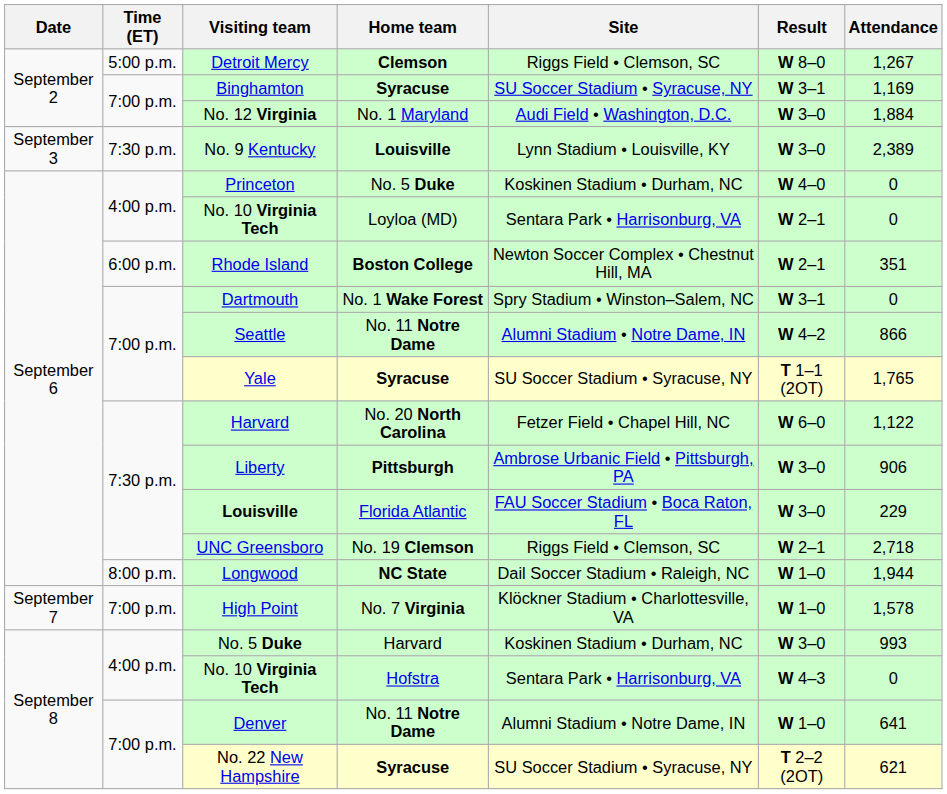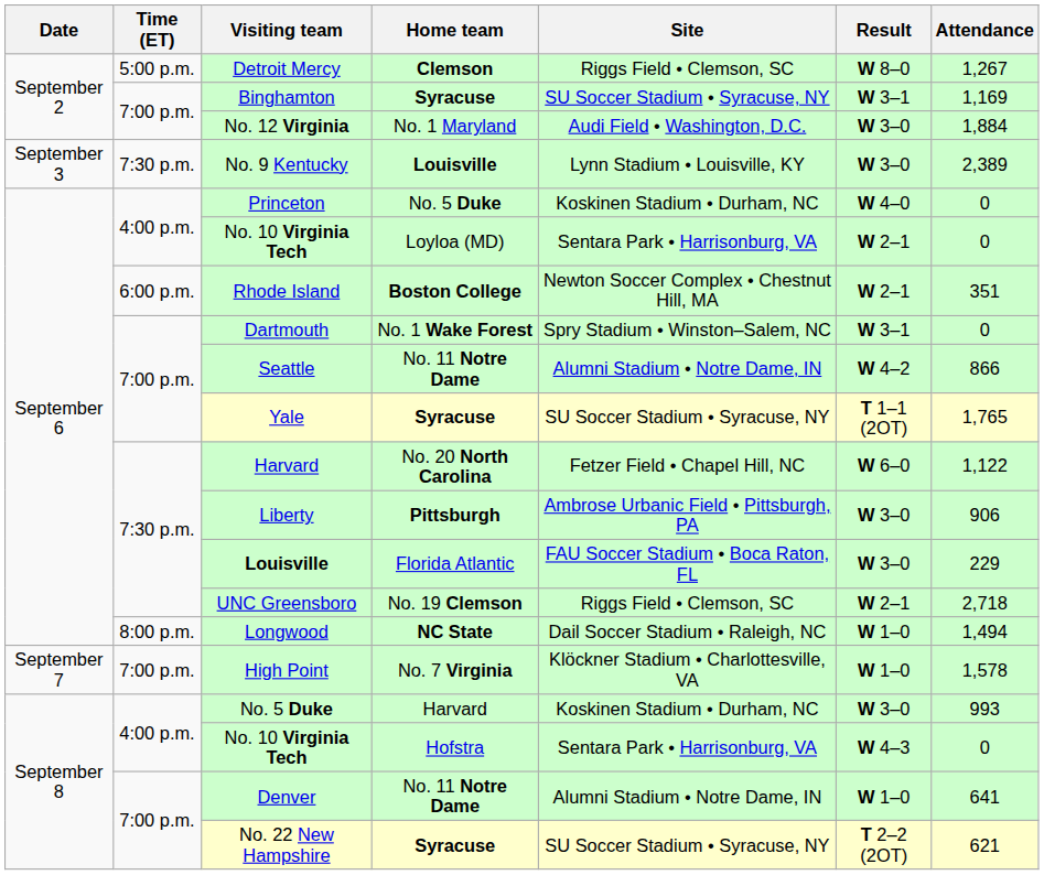Longwood | Attendance: 1,944 -> 1,494
